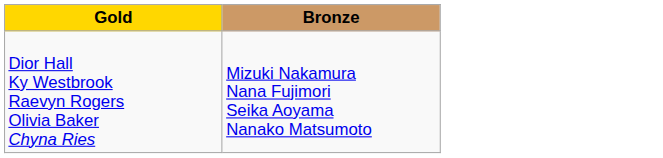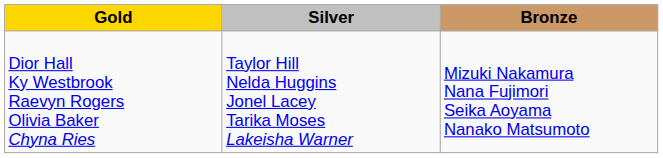+ column: Silver | Taylor Hill Nelda Huggins Jonel Lacey Tarika Moses Lakeisha Warner
